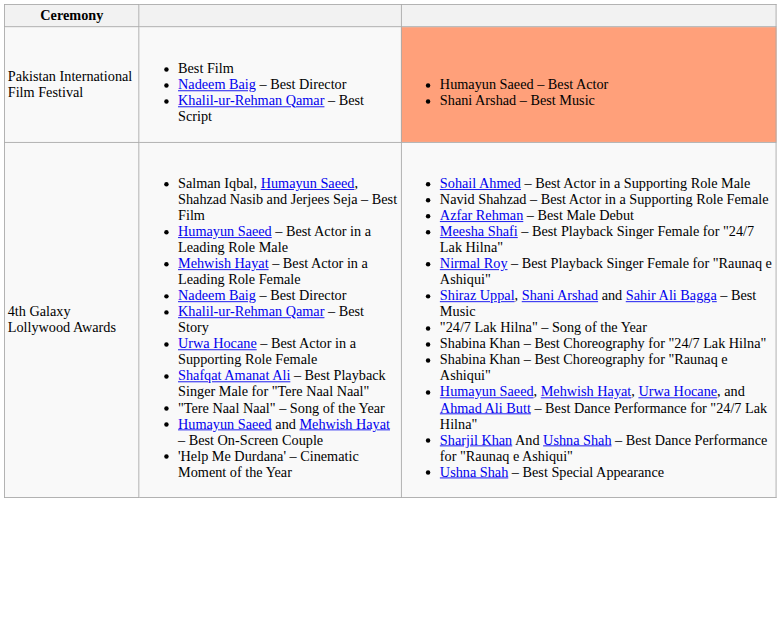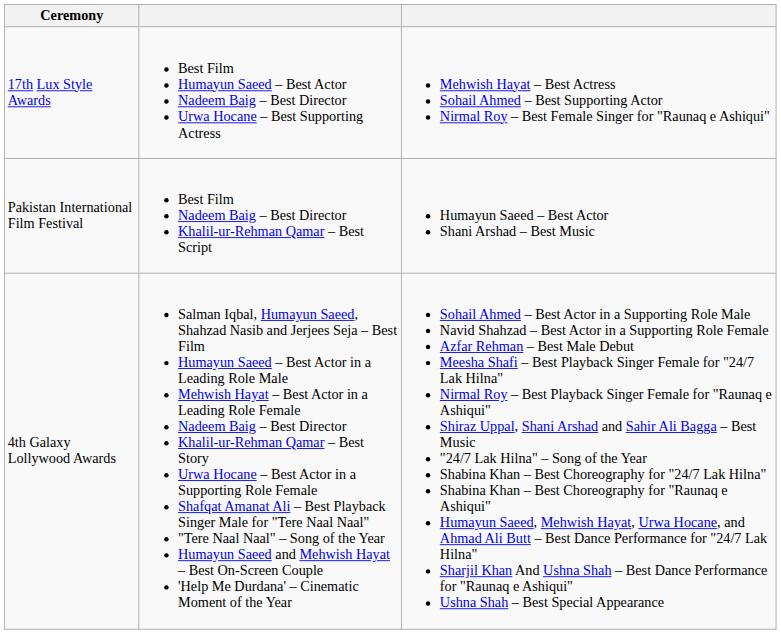+ row: 17th Lux Style Awards | Best Film Humayun Saeed – Best Actor Nadeem Baig – Best Director Urwa Hocane – Best Supporting Actress | Mehwish Hayat – Best Actress Sohail Ahmed – Best Supporting Actor Nirmal Roy – Best Female Singer for "Raunaq e Ashiqui"
Pakistan International Film Festival | column 3: lightsalmon background -> no background
